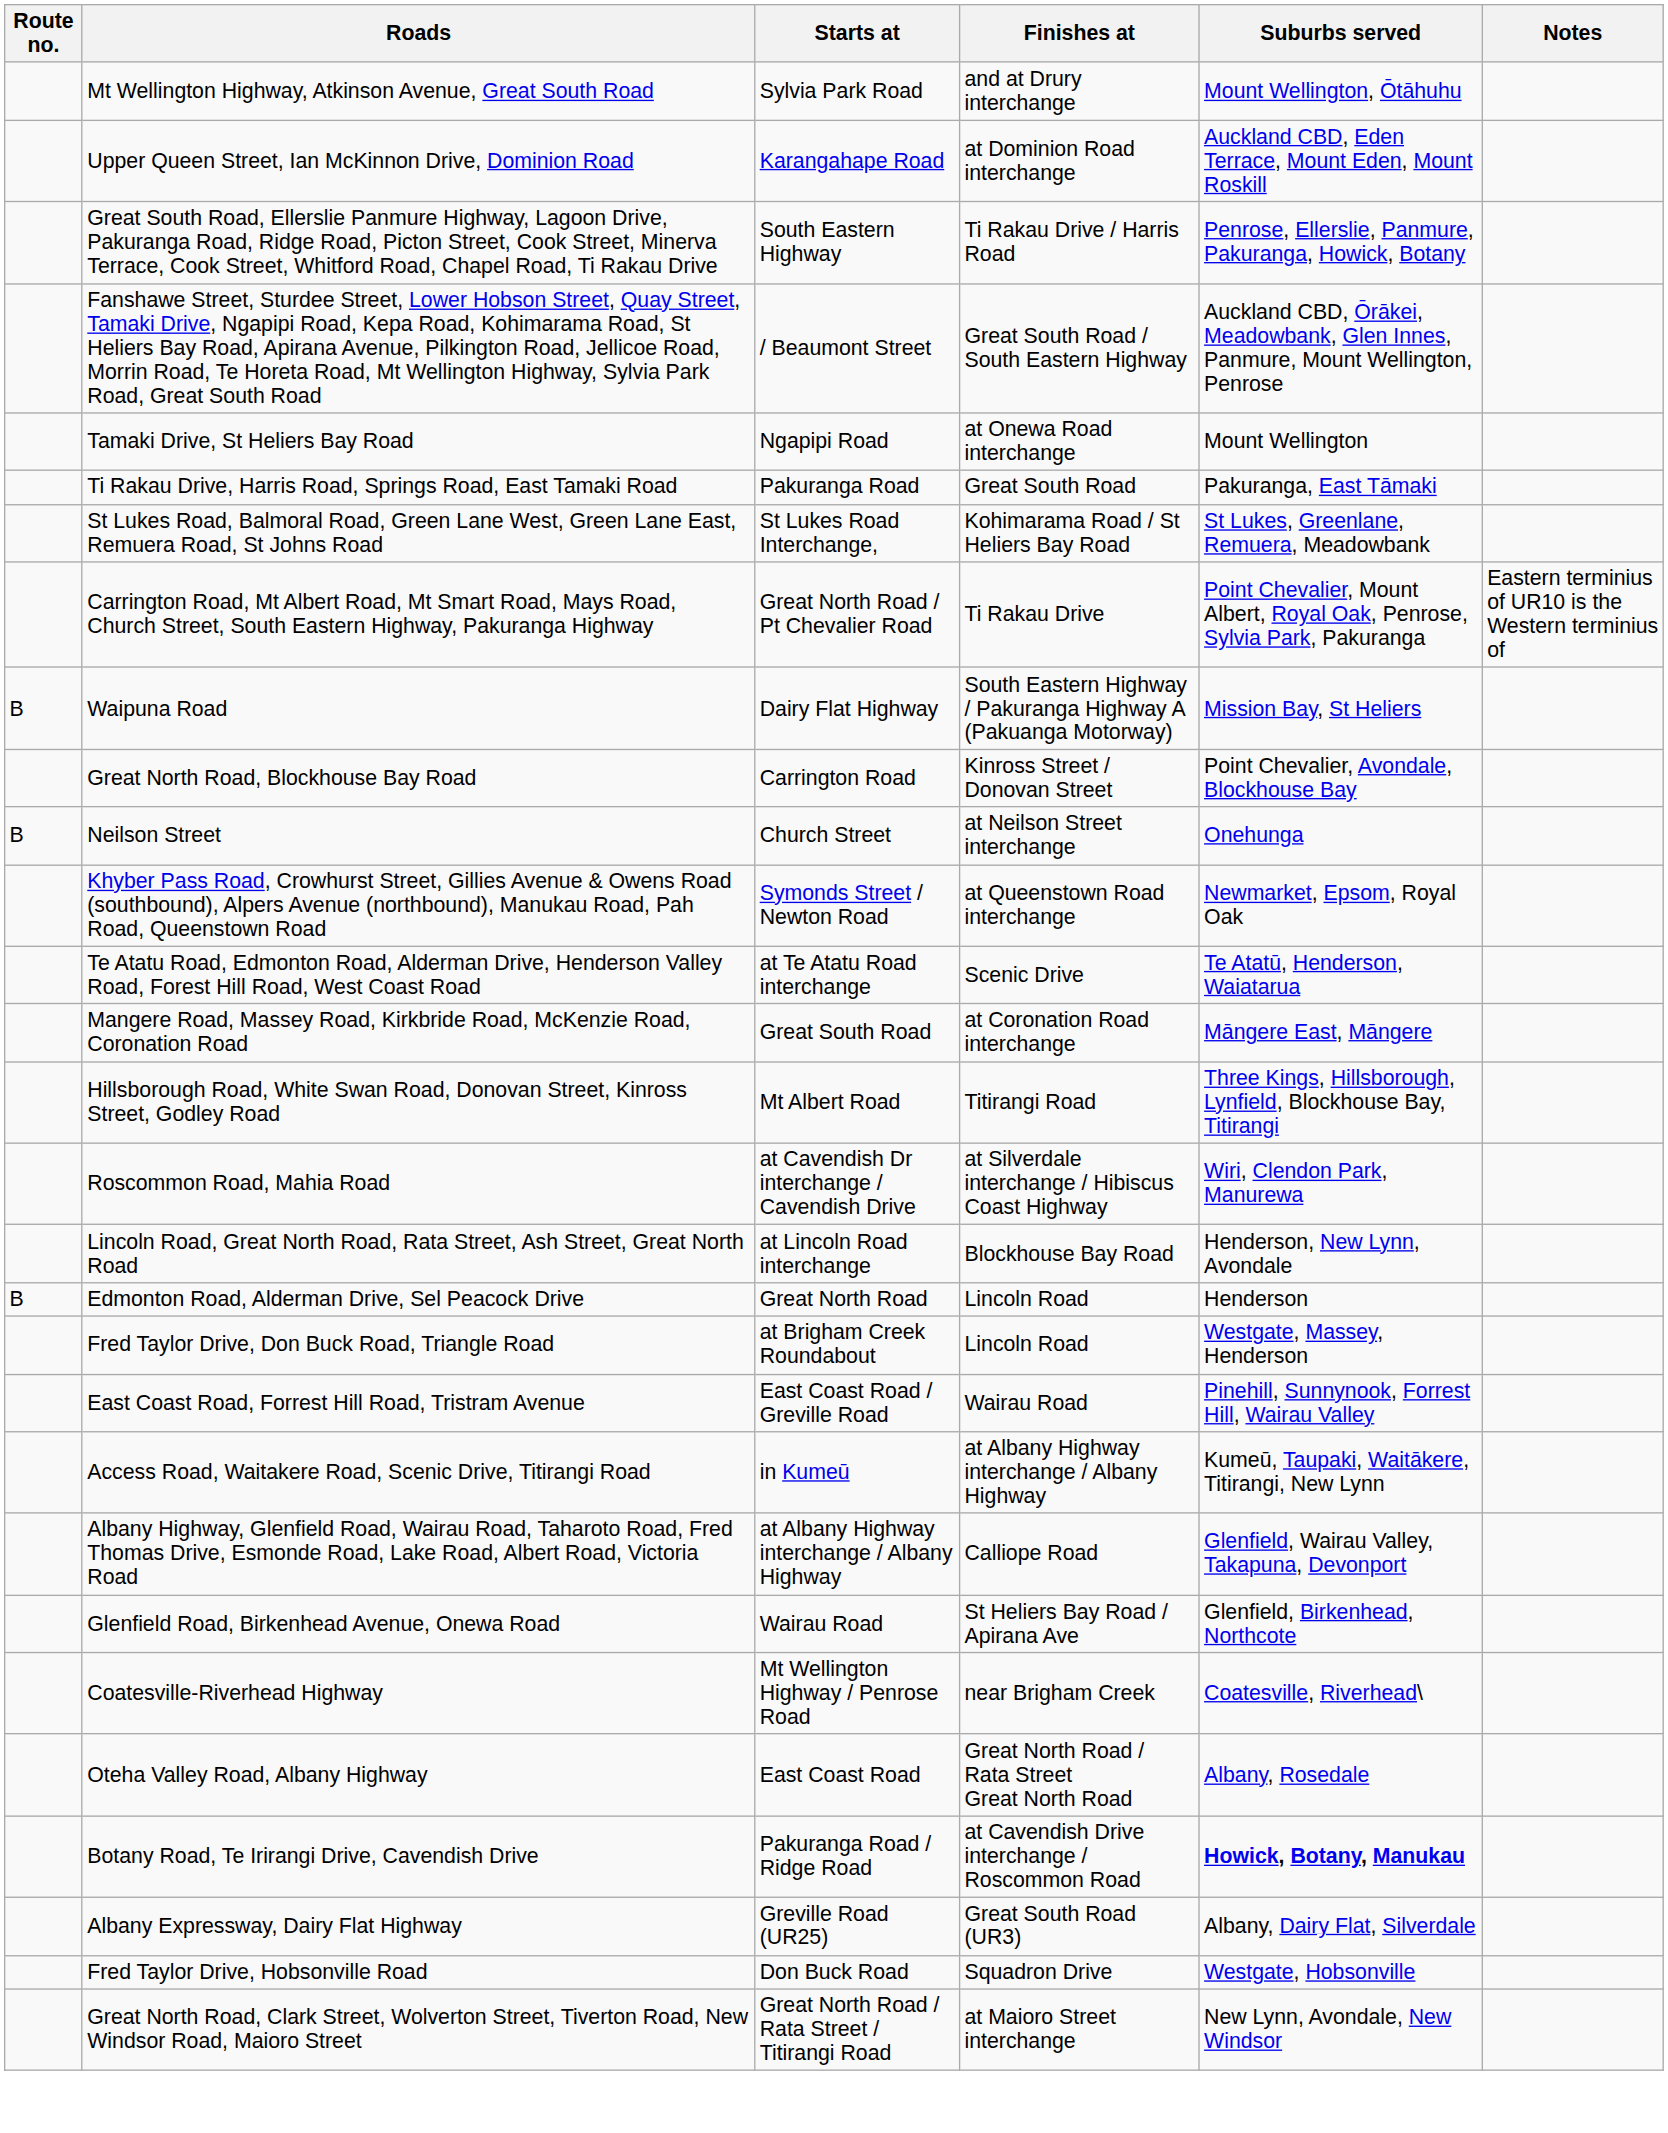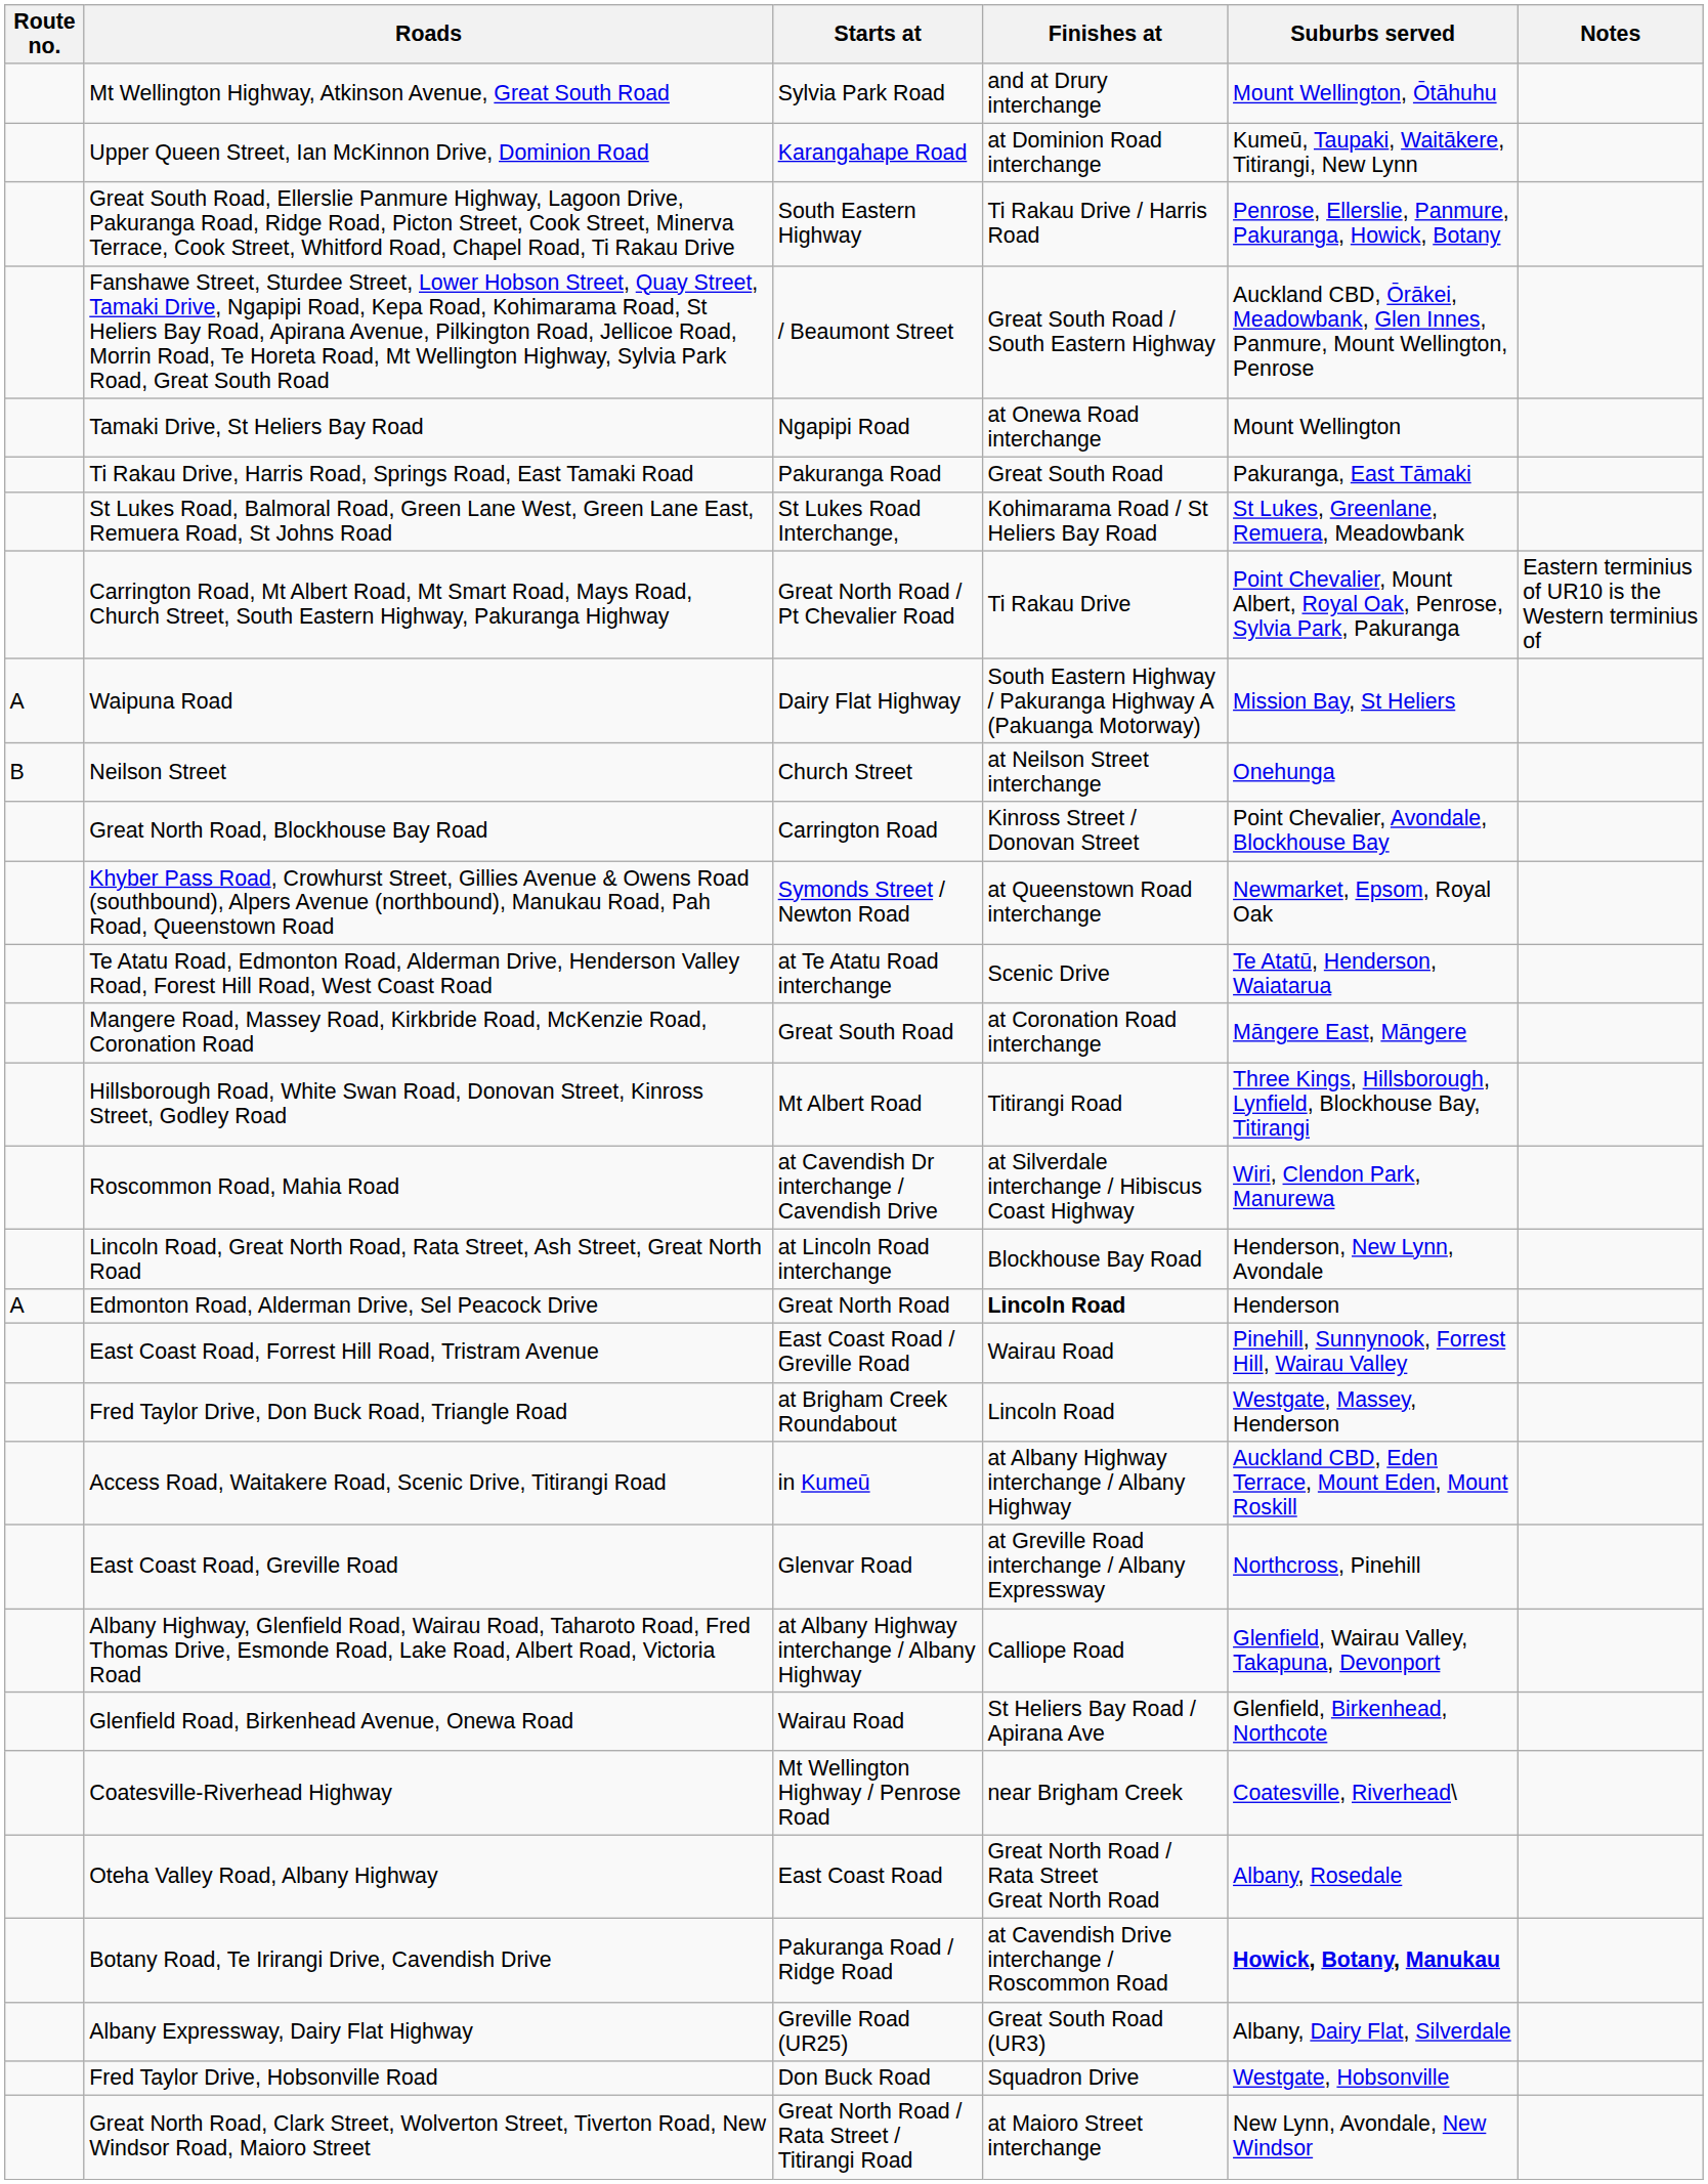Upper Queen Street, Ian McKinnon Drive, Dominion Road | Suburbs served: Auckland CBD, Eden Terrace, Mount Eden, Mount Roskill -> Kumeū, Taupaki, Waitākere, Titirangi, New Lynn
Waipuna Road | Route no.: B -> A
rows swapped: Neilson Street <-> Great North Road, Blockhouse Bay Road
Edmonton Road, Alderman Drive, Sel Peacock Drive | Route no.: B -> A
Edmonton Road, Alderman Drive, Sel Peacock Drive | Finishes at: normal -> bold
rows swapped: East Coast Road, Forrest Hill Road, Tristram Avenue <-> Fred Taylor Drive, Don Buck Road, Triangle Road
Access Road, Waitakere Road, Scenic Drive, Titirangi Road | Suburbs served: Kumeū, Taupaki, Waitākere, Titirangi, New Lynn -> Auckland CBD, Eden Terrace, Mount Eden, Mount Roskill
+ row: East Coast Road, Greville Road | Glenvar Road | at Greville Road interchange / Albany Expressway | Northcross, Pinehill
